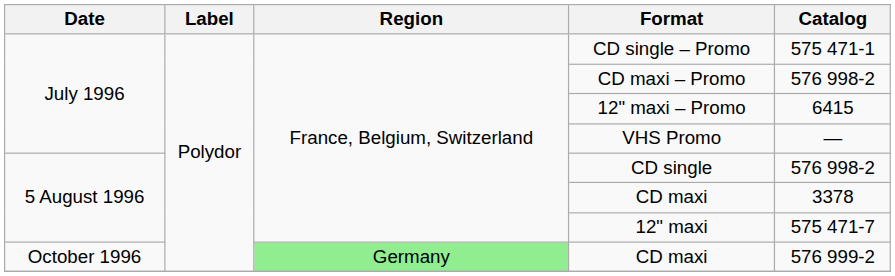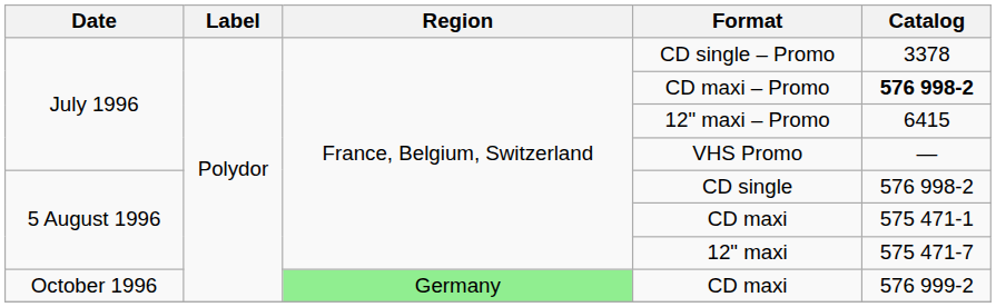CD single – Promo | Catalog: 575 471-1 -> 3378
CD maxi – Promo | Catalog: normal -> bold
5 August 1996 / CD maxi | Catalog: 3378 -> 575 471-1
